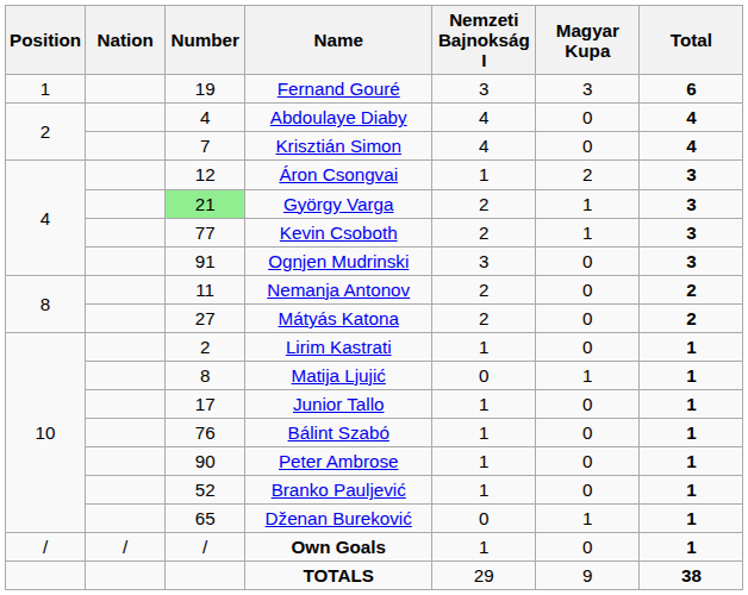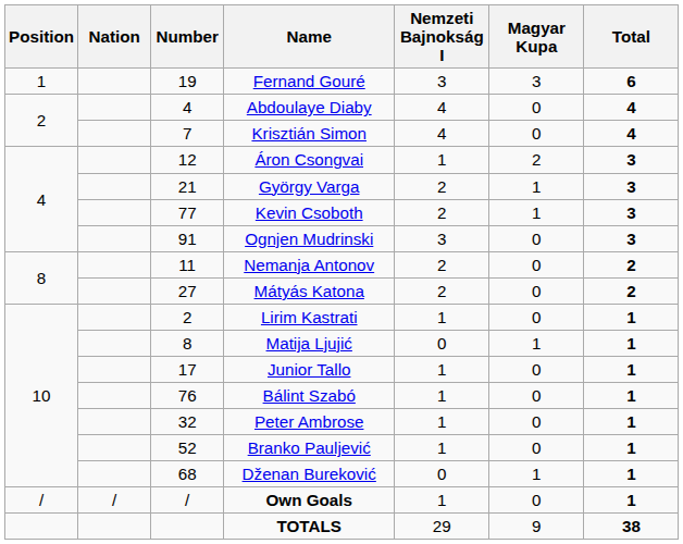György Varga | Number: lightgreen background -> no background
Peter Ambrose | Number: 90 -> 32
Dženan Bureković | Number: 65 -> 68
